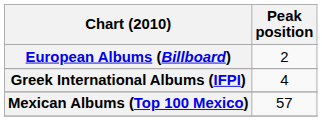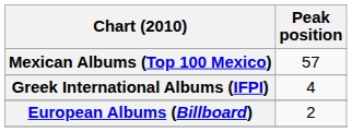rows swapped: European Albums (Billboard) <-> Mexican Albums (Top 100 Mexico)
